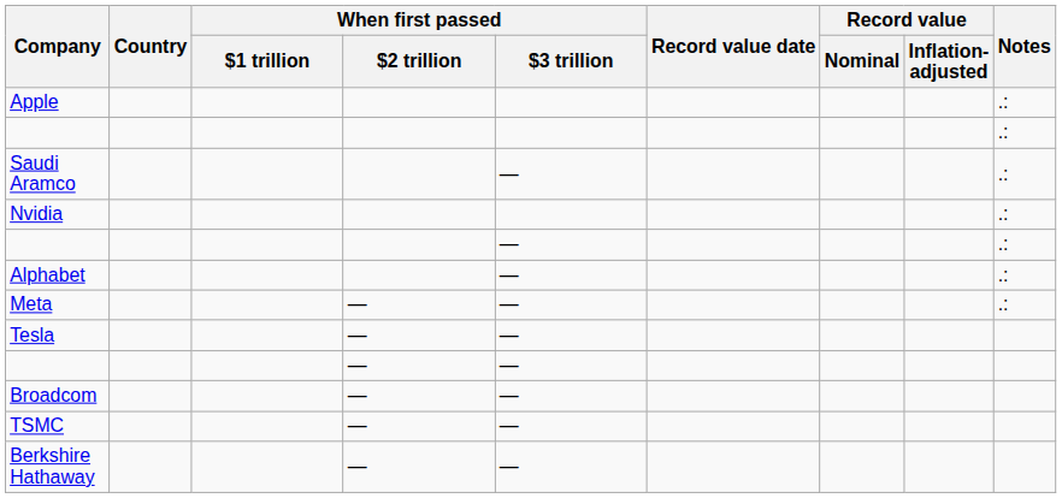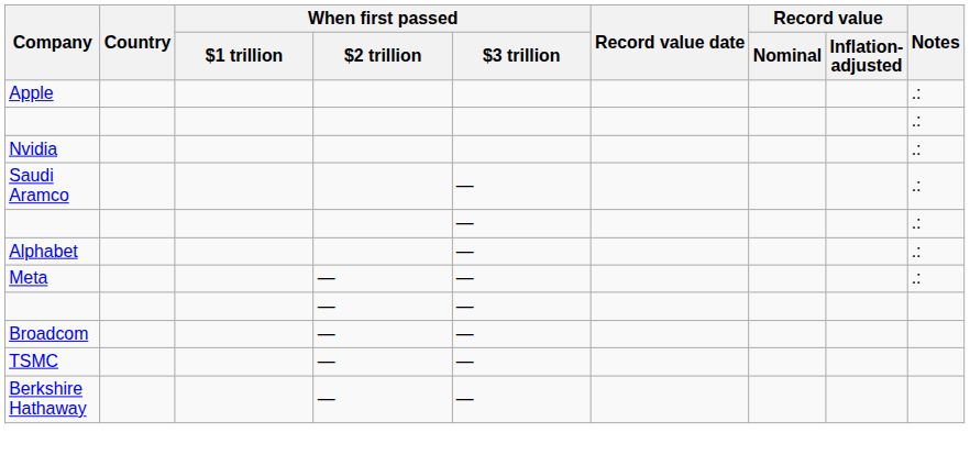rows swapped: Nvidia <-> Saudi Aramco
- row: Tesla | — | —
